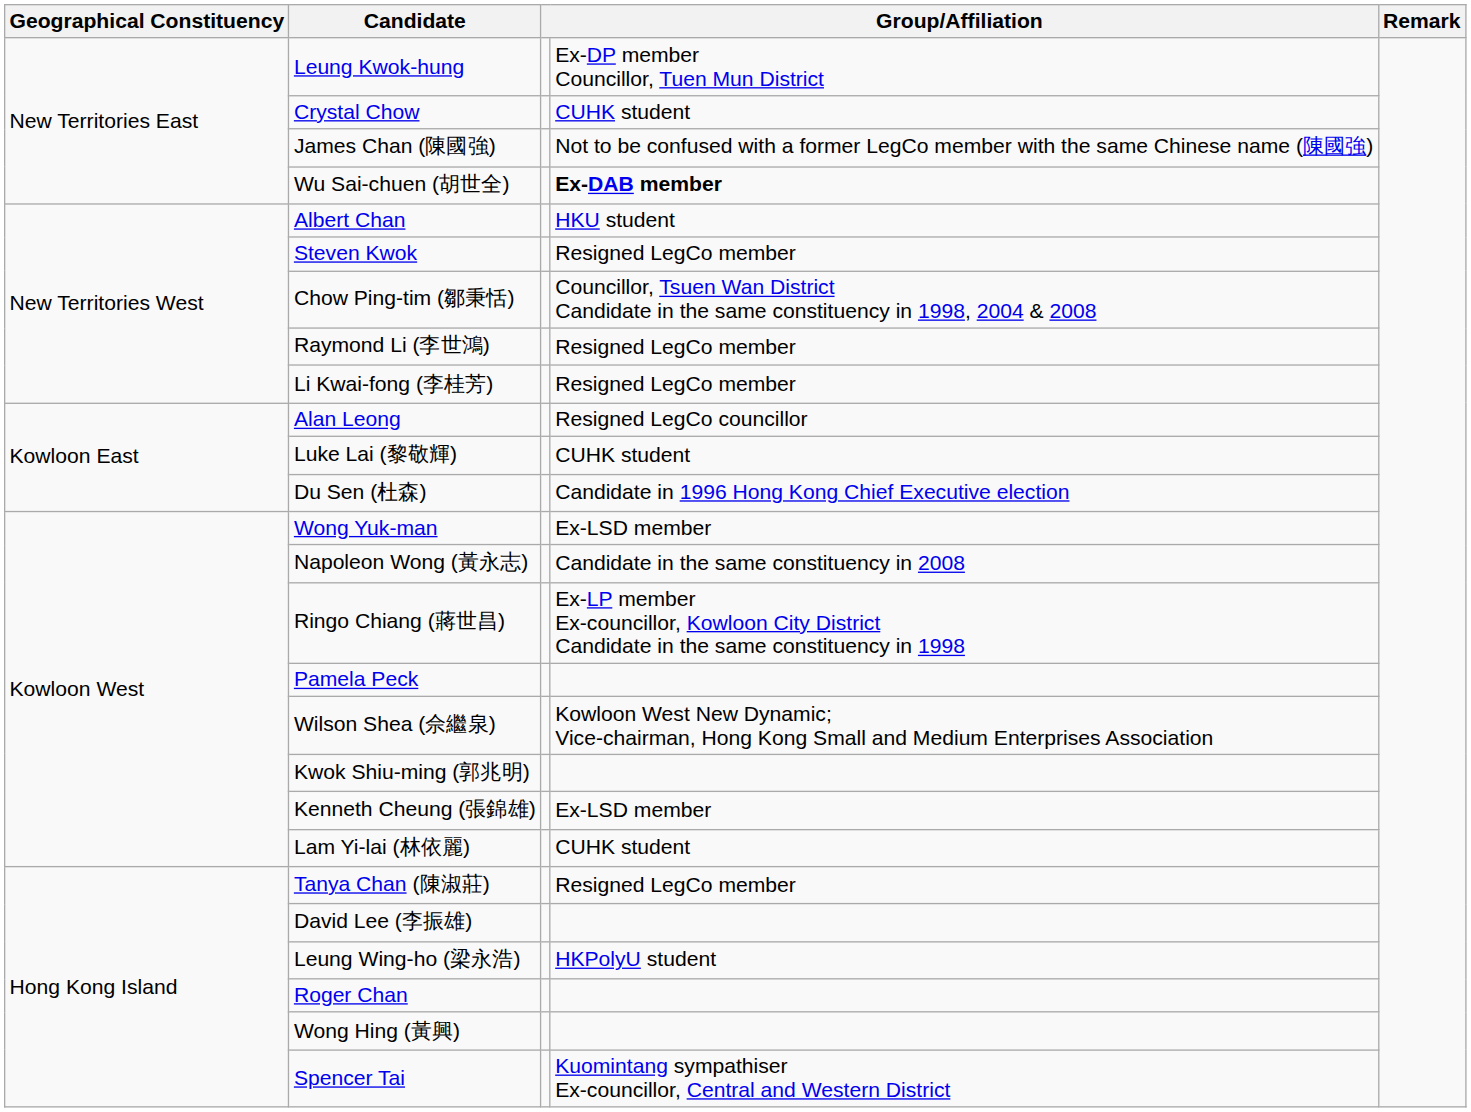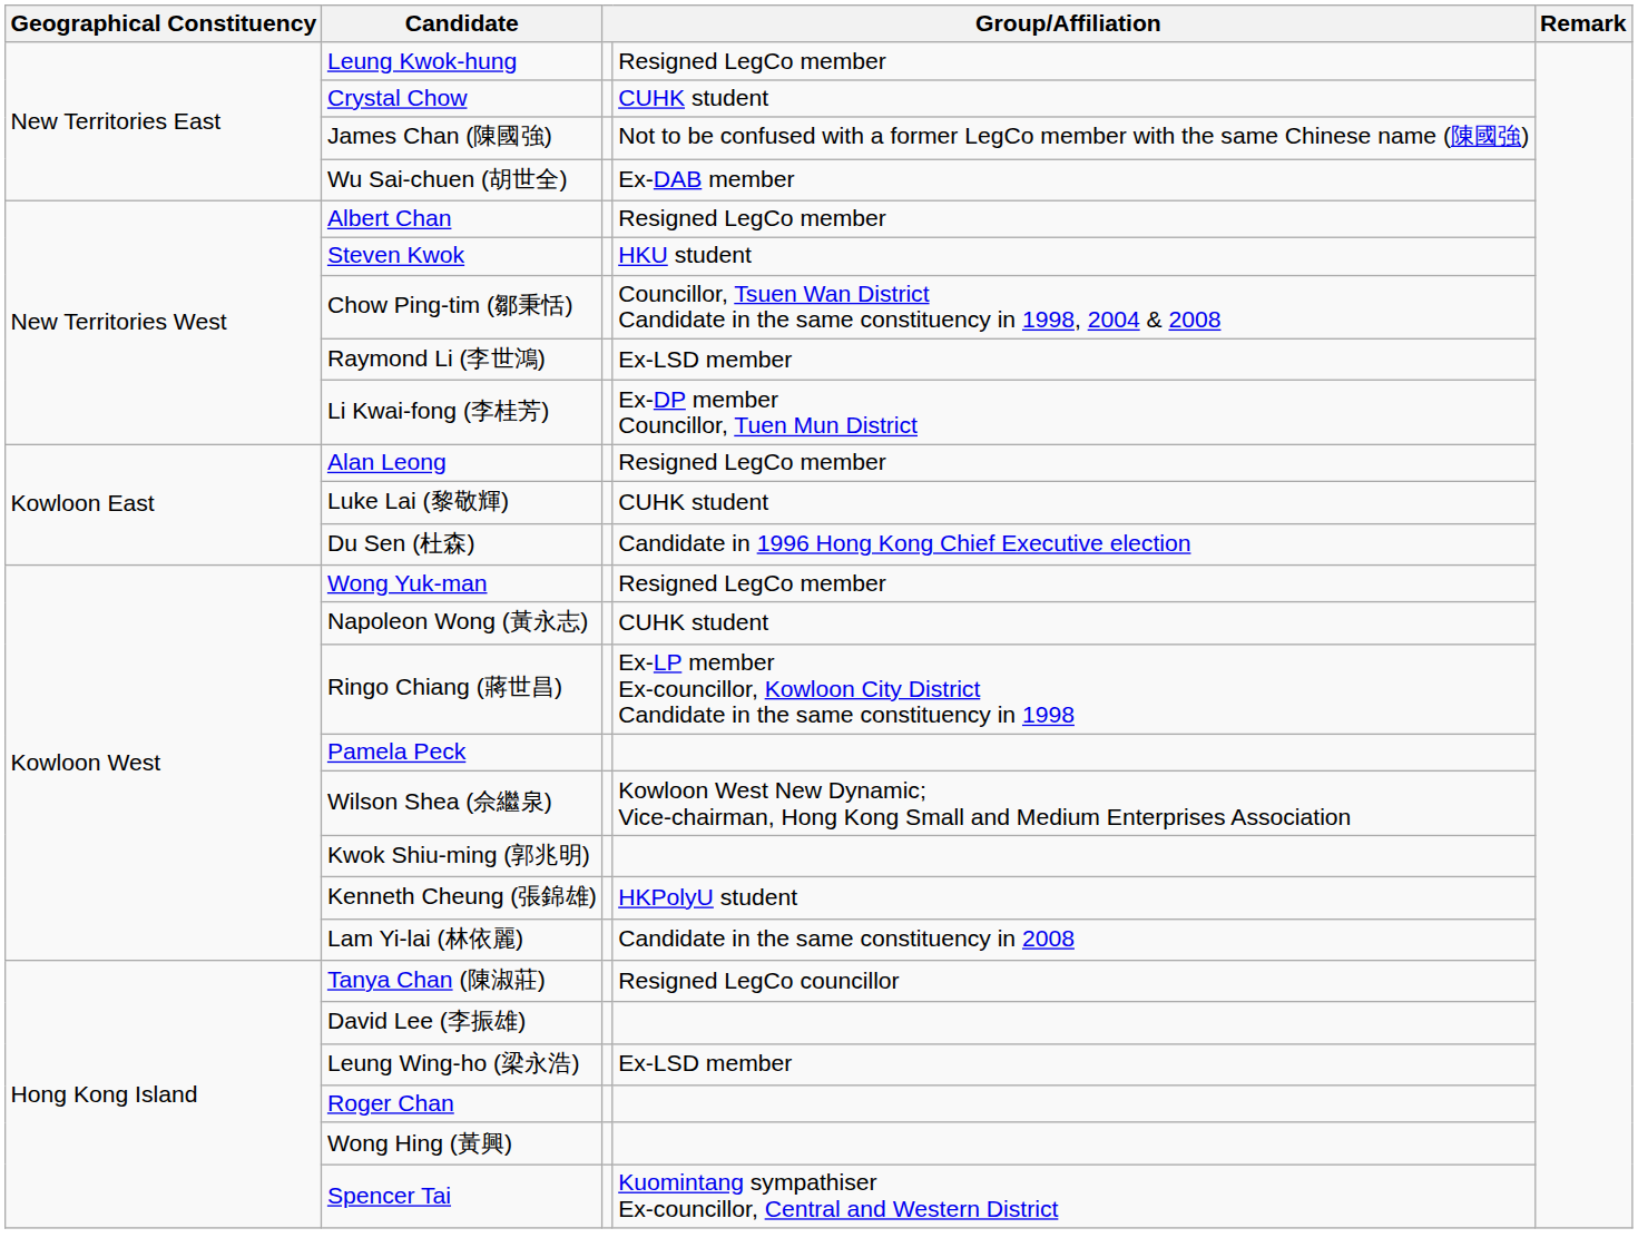Leung Kwok-hung | column 4: Ex-DP member Councillor, Tuen Mun District -> Resigned LegCo member
Wu Sai-chuen (胡世全) | column 4: bold -> normal
Albert Chan | column 4: HKU student -> Resigned LegCo member
Steven Kwok | column 4: Resigned LegCo member -> HKU student
Raymond Li (李世鴻) | column 4: Resigned LegCo member -> Ex-LSD member
Li Kwai-fong (李桂芳) | column 4: Resigned LegCo member -> Ex-DP member Councillor, Tuen Mun District
Alan Leong | column 4: Resigned LegCo councillor -> Resigned LegCo member
Wong Yuk-man | column 4: Ex-LSD member -> Resigned LegCo member
Napoleon Wong (黃永志) | column 4: Candidate in the same constituency in 2008 -> CUHK student
Kenneth Cheung (張錦雄) | column 4: Ex-LSD member -> HKPolyU student
Lam Yi-lai (林依麗) | column 4: CUHK student -> Candidate in the same constituency in 2008
Tanya Chan (陳淑莊) | column 4: Resigned LegCo member -> Resigned LegCo councillor
Leung Wing-ho (梁永浩) | column 4: HKPolyU student -> Ex-LSD member
